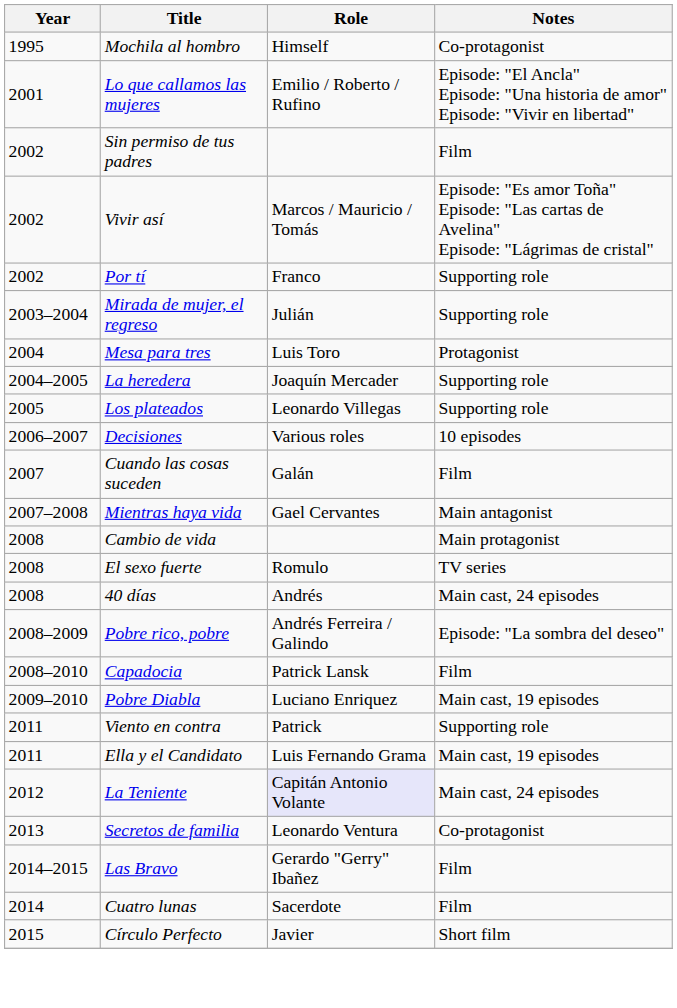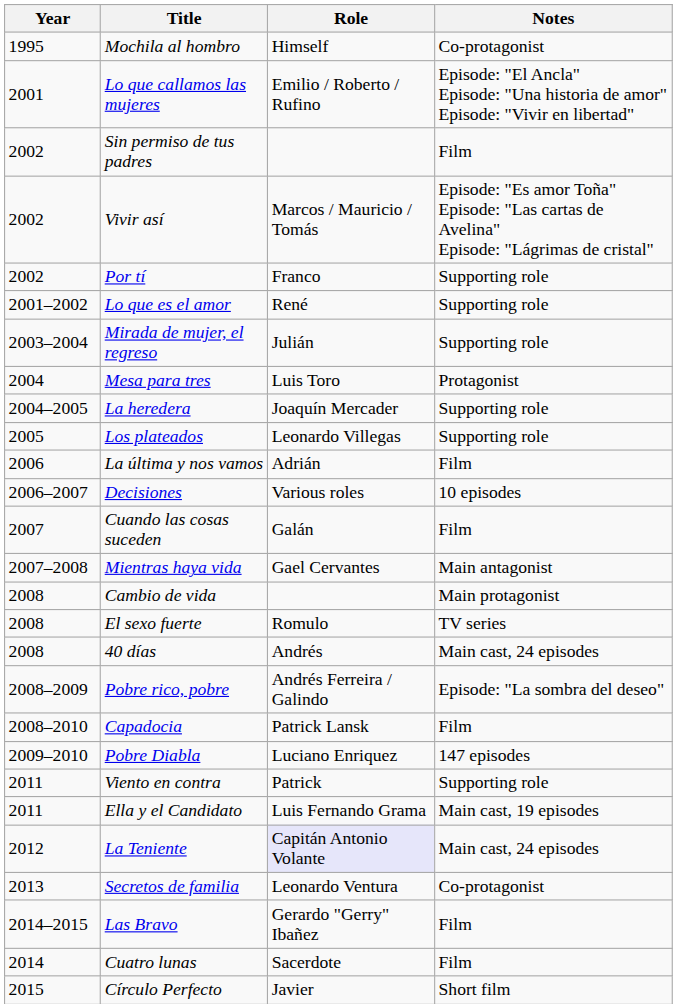+ row: 2001–2002 | Lo que es el amor | René | Supporting role
+ row: 2006 | La última y nos vamos | Adrián | Film
Pobre Diabla | Notes: Main cast, 19 episodes -> 147 episodes
